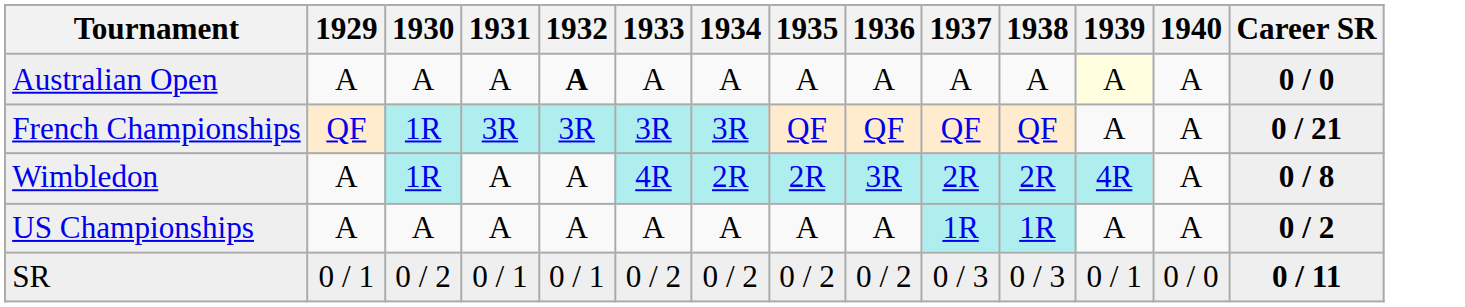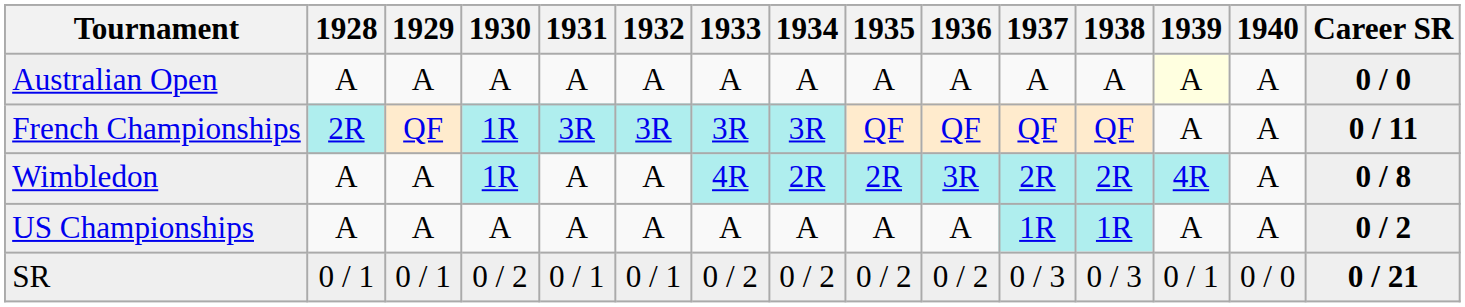+ column: 1928 | A | 2R | A | A | 0 / 1
Australian Open | 1932: bold -> normal
French Championships | Career SR: 0 / 21 -> 0 / 11
SR | Career SR: 0 / 11 -> 0 / 21
